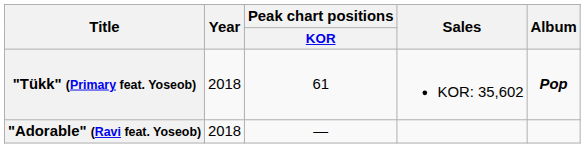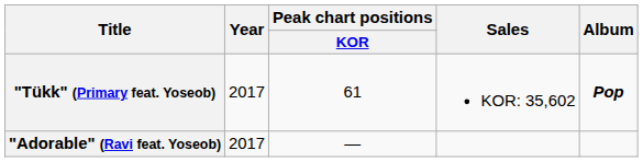"Tükk" (Primary feat. Yoseob) | Year: 2018 -> 2017
"Adorable" (Ravi feat. Yoseob) | Year: 2018 -> 2017
